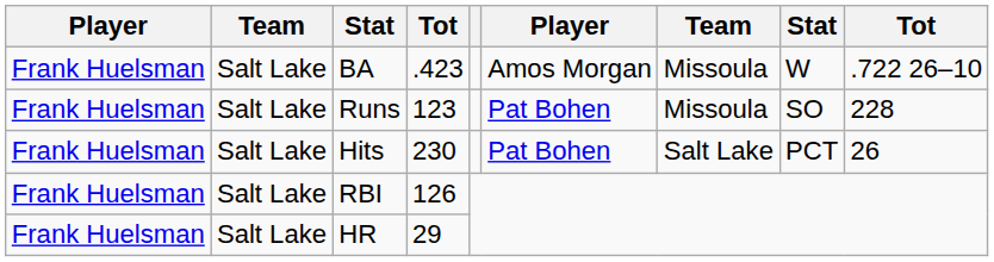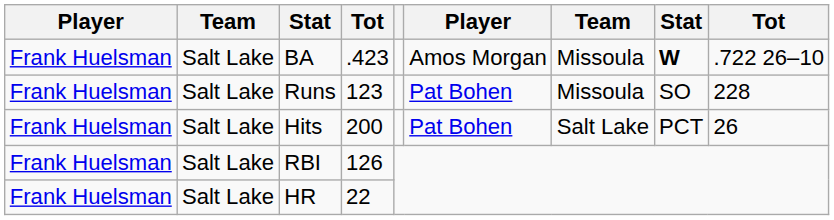BA | column 8: normal -> bold
Hits | column 4: 230 -> 200
HR | column 4: 29 -> 22
